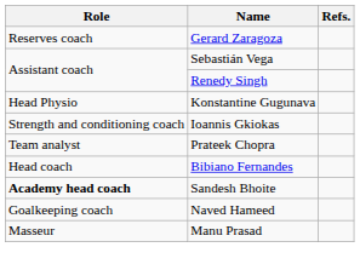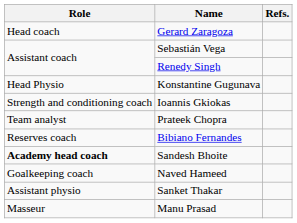Gerard Zaragoza | Role: Reserves coach -> Head coach
Bibiano Fernandes | Role: Head coach -> Reserves coach
+ row: Assistant physio | Sanket Thakar
